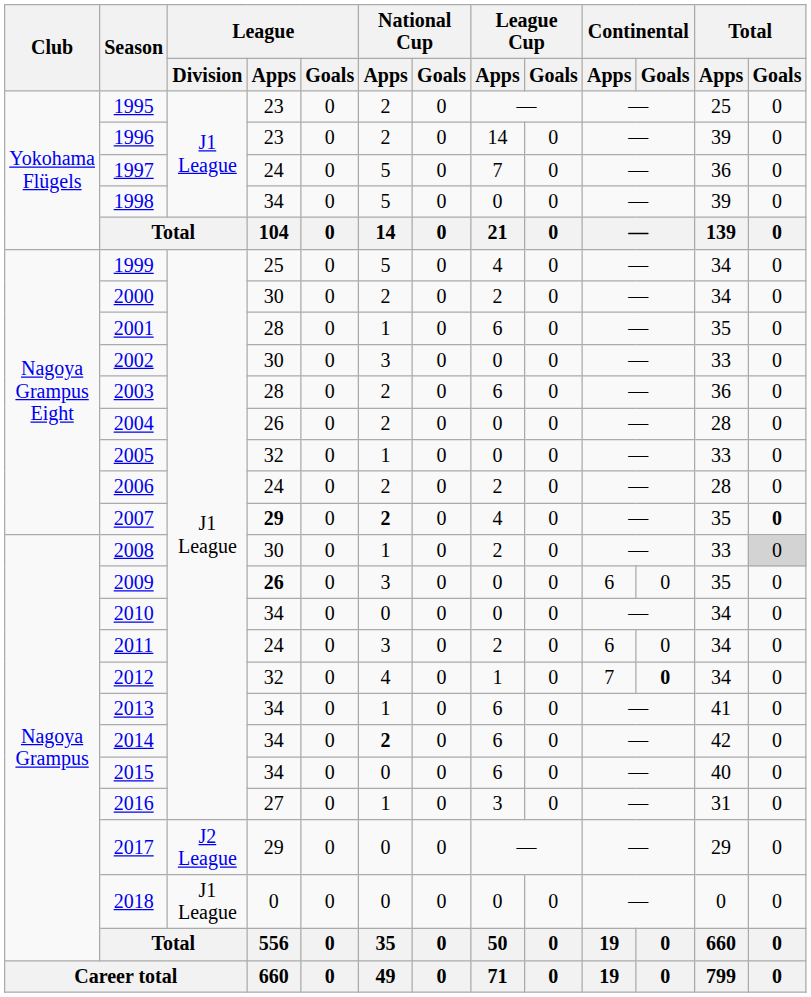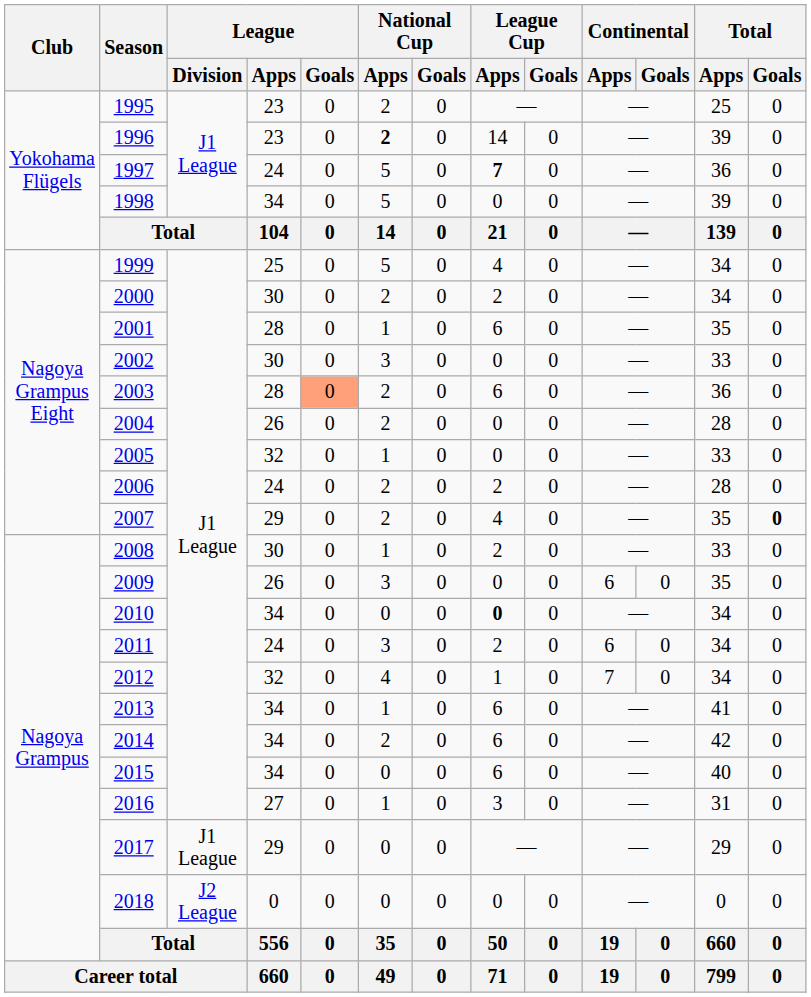1996 | National Cup / Apps: normal -> bold
1997 | League Cup / Apps: normal -> bold
2003 | League / Goals: no background -> lightsalmon background
2007 | League / Apps: bold -> normal
2007 | National Cup / Apps: bold -> normal
2008 | Total / Goals: lightgrey background -> no background
2009 | League / Apps: bold -> normal
2010 | League Cup / Apps: normal -> bold
2012 | Continental / Goals: bold -> normal
2014 | National Cup / Apps: bold -> normal
2017 | League / Division: J2 League -> J1 League
2018 | League / Division: J1 League -> J2 League
